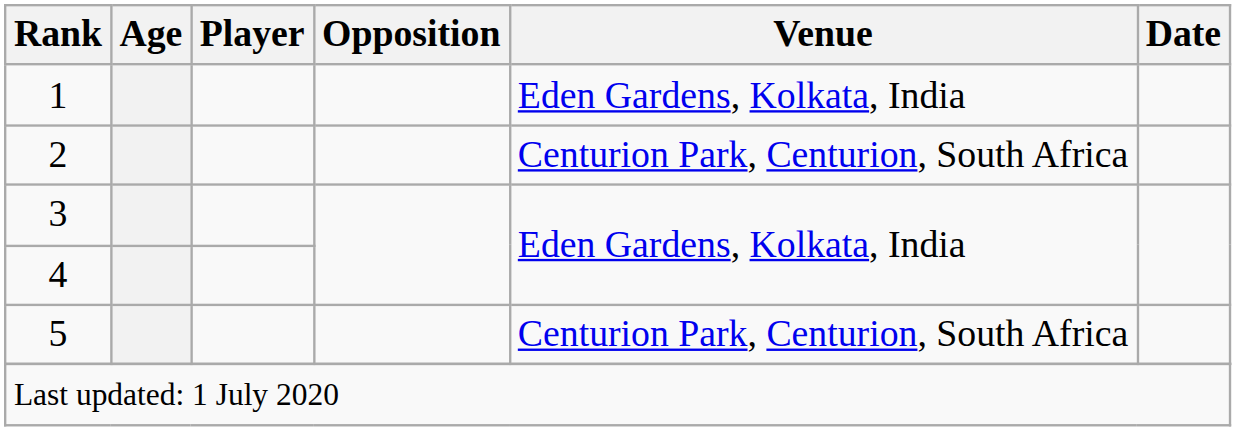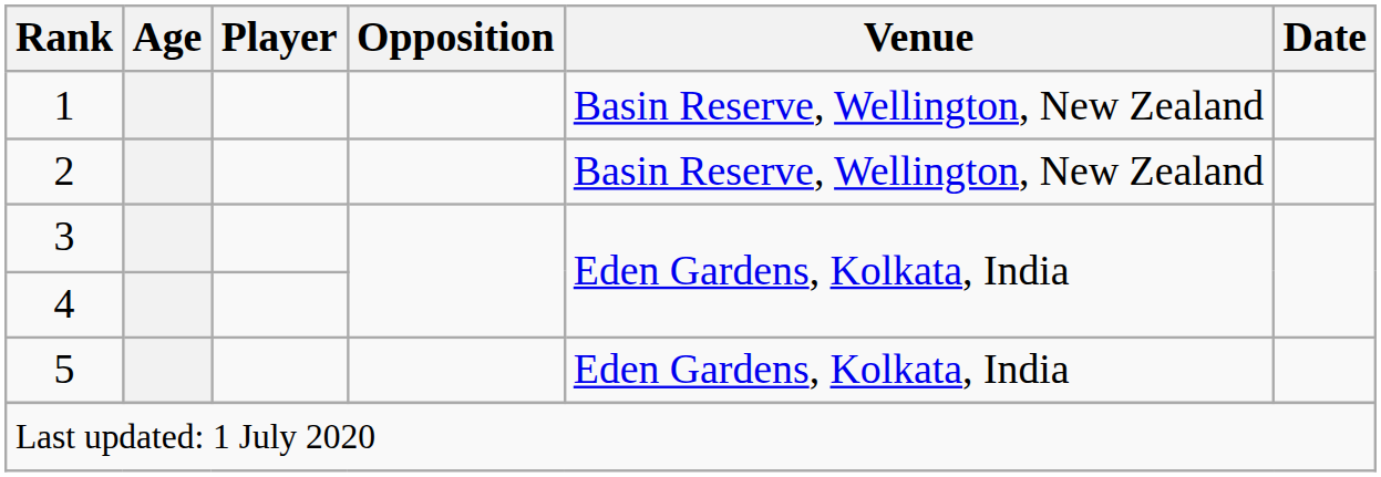1 | Venue: Eden Gardens, Kolkata, India -> Basin Reserve, Wellington, New Zealand
2 | Venue: Centurion Park, Centurion, South Africa -> Basin Reserve, Wellington, New Zealand
5 | Venue: Centurion Park, Centurion, South Africa -> Eden Gardens, Kolkata, India
